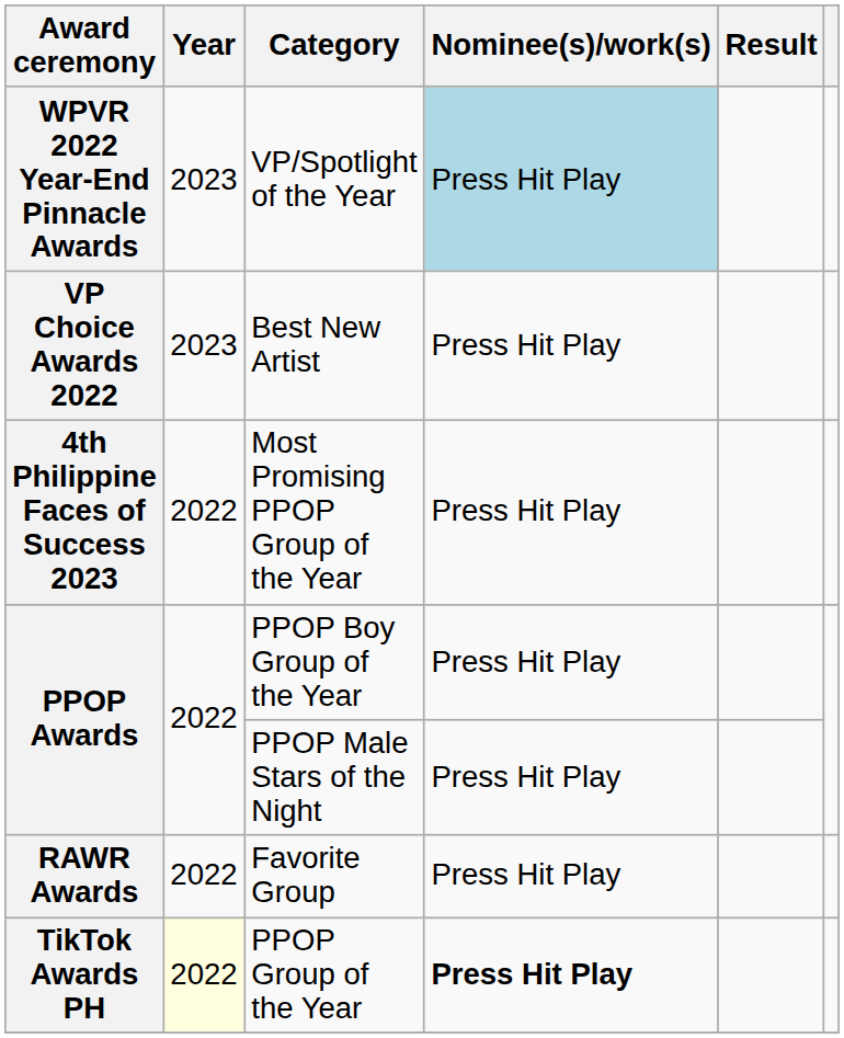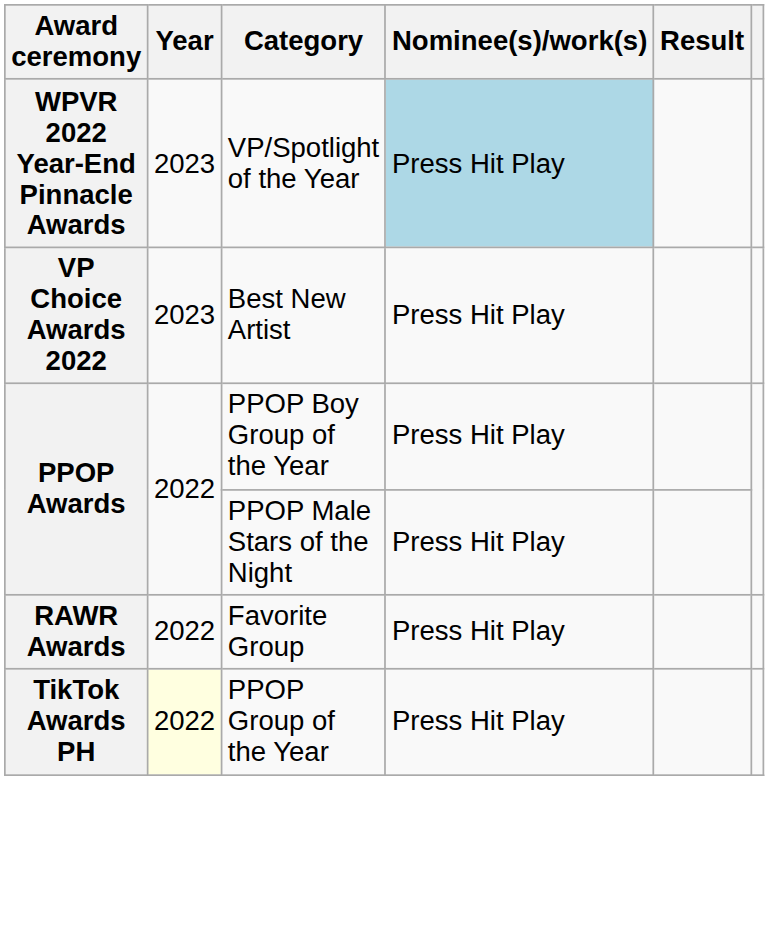- row: 4th Philippine Faces of Success 2023 | 2022 | Most Promising PPOP Group of the Year | Press Hit Play
PPOP Group of the Year | Nominee(s)/work(s): bold -> normal
